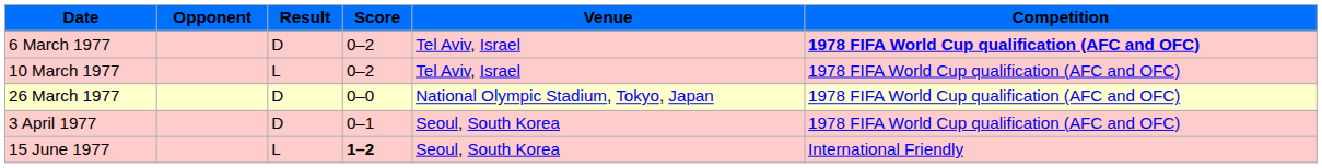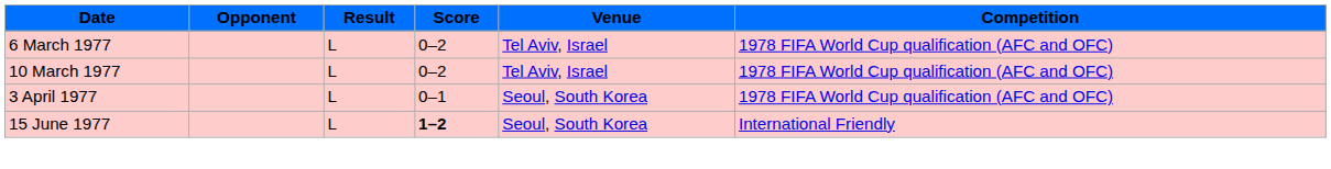6 March 1977 | Result: D -> L
6 March 1977 | Competition: bold -> normal
- row: 26 March 1977 | D | 0–0 | National Olympic Stadium, Tokyo, Japan | 1978 FIFA World Cup qualification (AFC and OFC)
3 April 1977 | Result: D -> L
